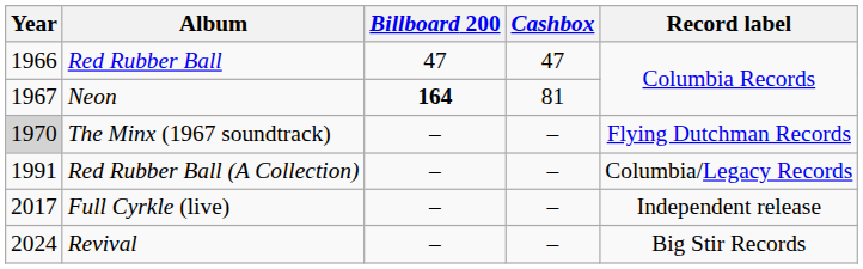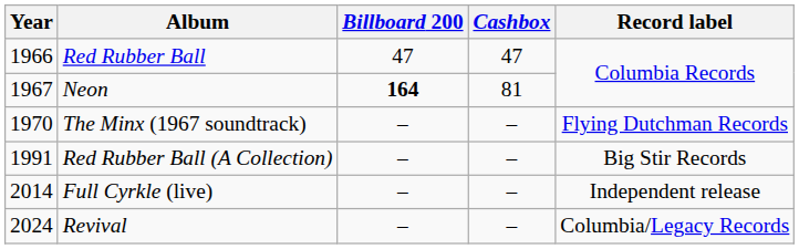The Minx (1967 soundtrack) | Year: lightgrey background -> no background
Red Rubber Ball (A Collection) | Record label: Columbia/Legacy Records -> Big Stir Records
Full Cyrkle (live) | Year: 2017 -> 2014
Revival | Record label: Big Stir Records -> Columbia/Legacy Records
